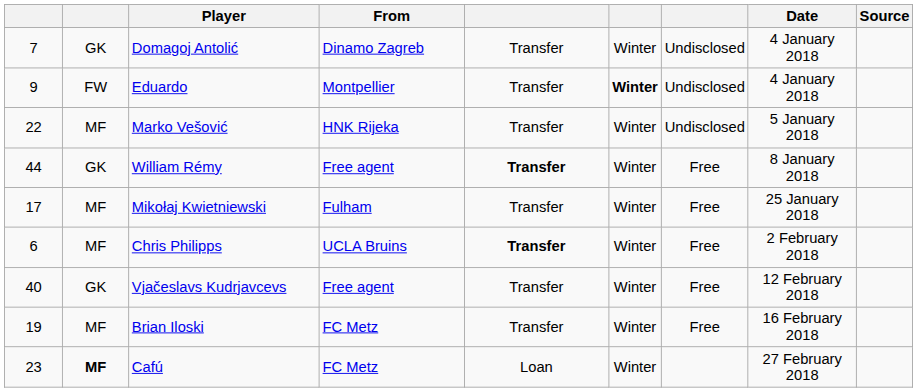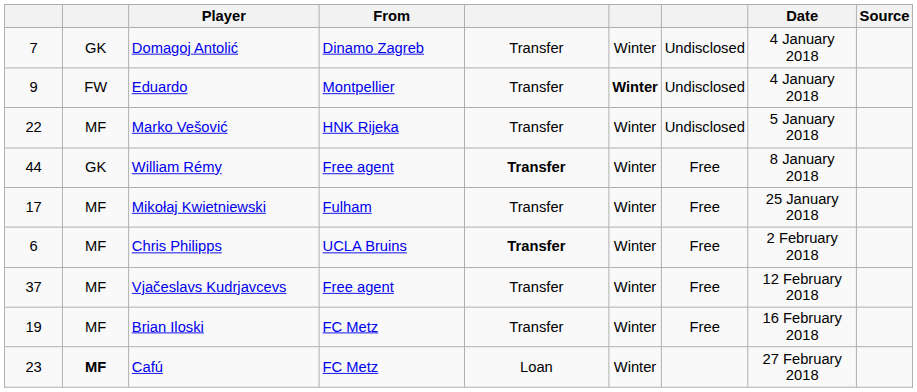Vjačeslavs Kudrjavcevs | column 1: 40 -> 37
Vjačeslavs Kudrjavcevs | column 2: GK -> MF
